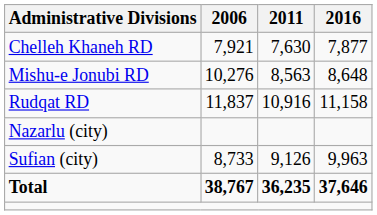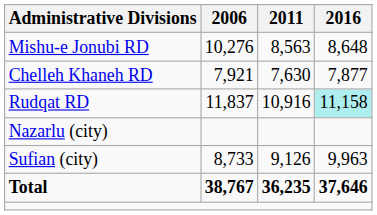rows swapped: Chelleh Khaneh RD <-> Mishu-e Jonubi RD
Rudqat RD | 2016: no background -> paleturquoise background
